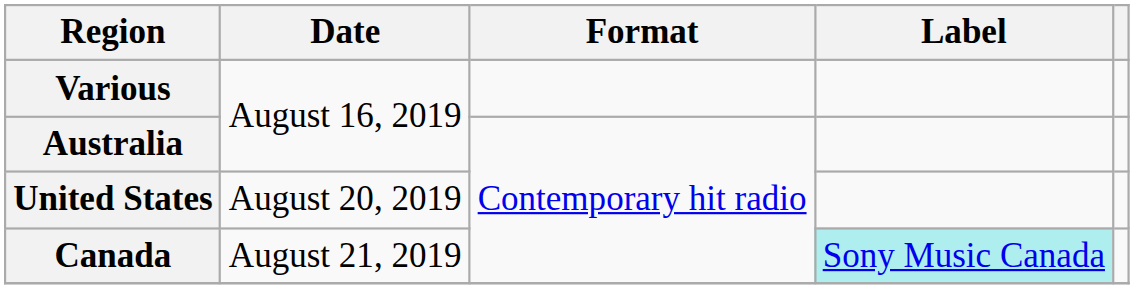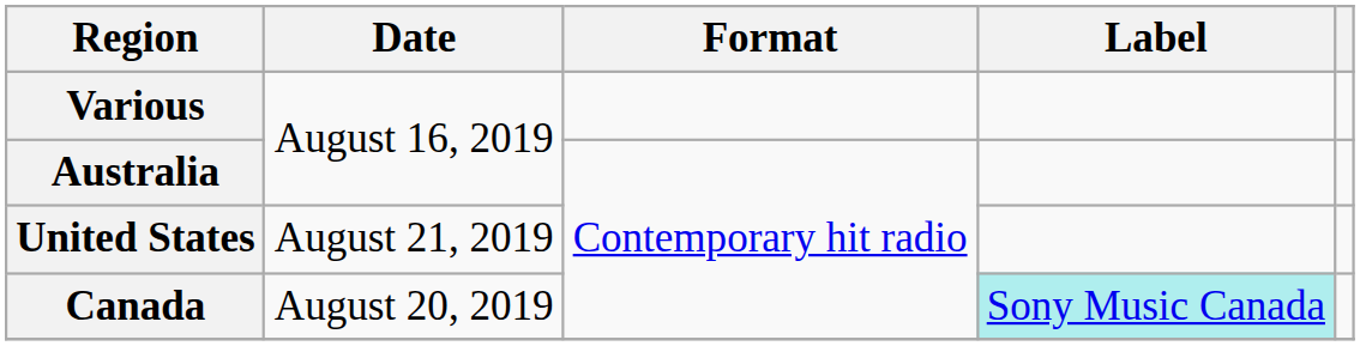United States | Date: August 20, 2019 -> August 21, 2019
Canada | Date: August 21, 2019 -> August 20, 2019
